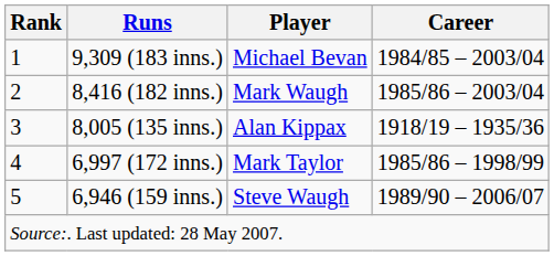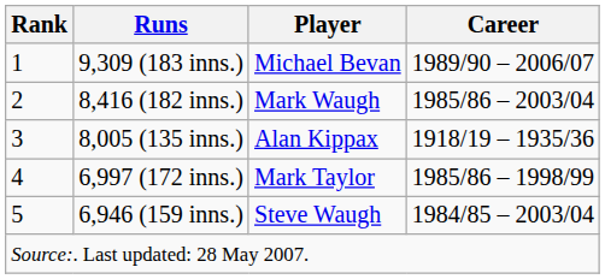9,309 (183 inns.) | Career: 1984/85 – 2003/04 -> 1989/90 – 2006/07
6,946 (159 inns.) | Career: 1989/90 – 2006/07 -> 1984/85 – 2003/04
